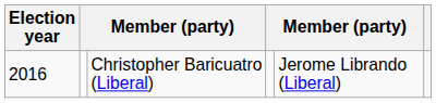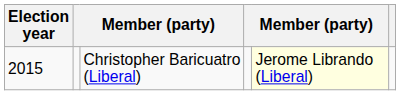Christopher Baricuatro (Liberal) | Election year: 2016 -> 2015
Christopher Baricuatro (Liberal) | column 5: no background -> lightyellow background
